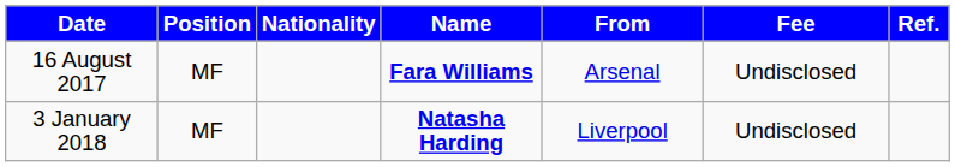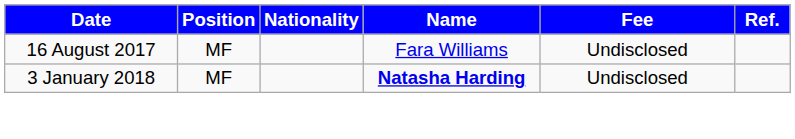- column: From | Arsenal | Liverpool
16 August 2017 | Name: bold -> normal
